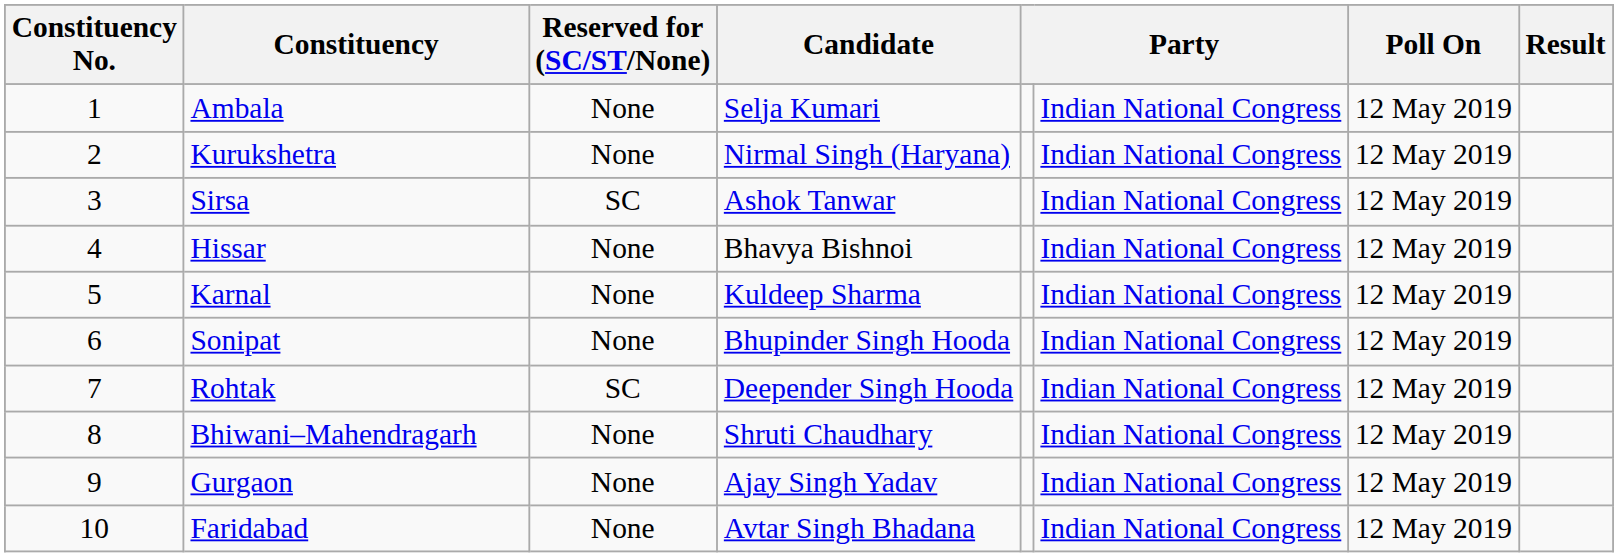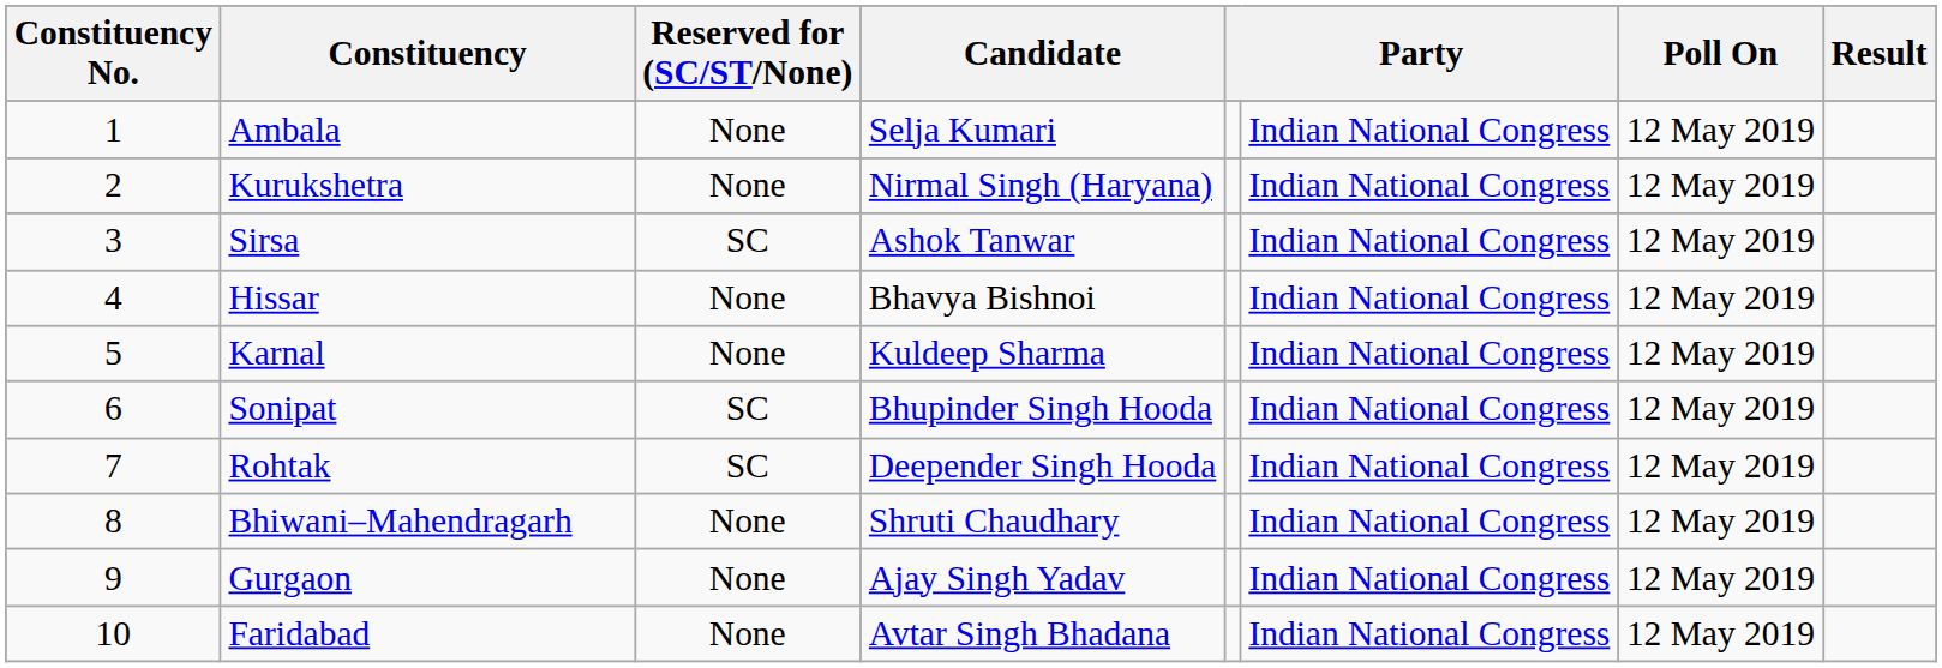Sonipat | Reserved for (SC/ST/None): None -> SC
